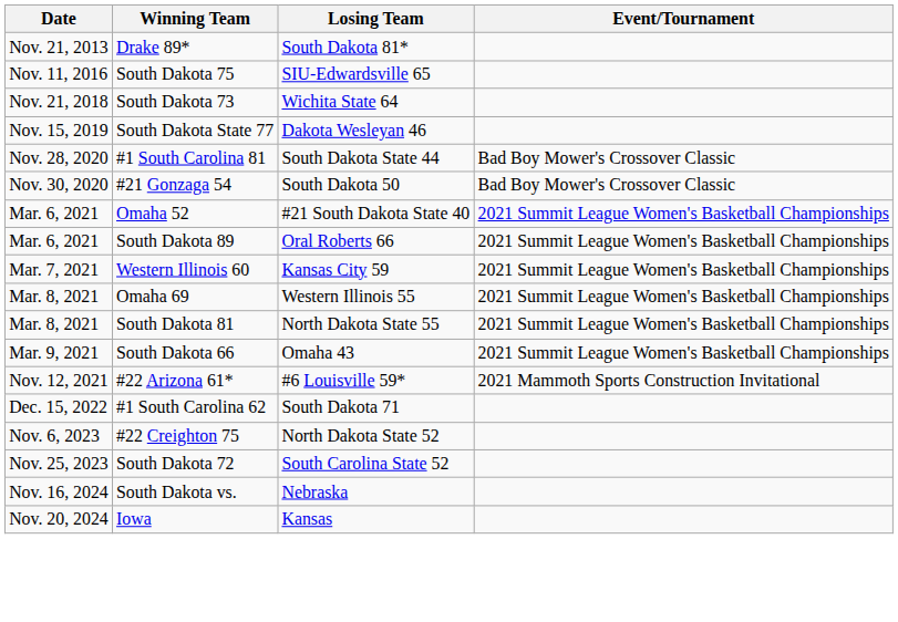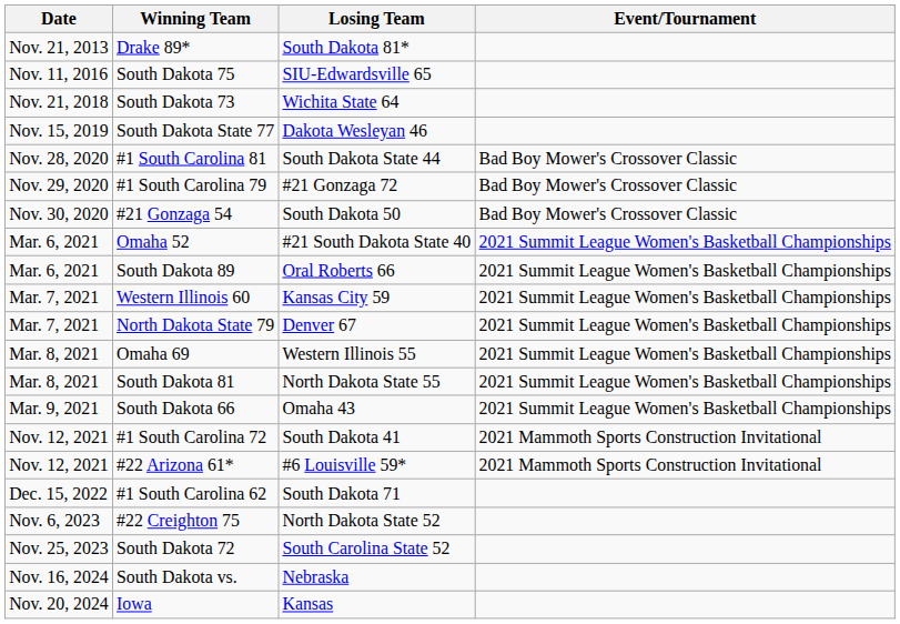+ row: Nov. 29, 2020 | #1 South Carolina 79 | #21 Gonzaga 72 | Bad Boy Mower's Crossover Classic
+ row: Mar. 7, 2021 | North Dakota State 79 | Denver 67 | 2021 Summit League Women's Basketball Championships
+ row: Nov. 12, 2021 | #1 South Carolina 72 | South Dakota 41 | 2021 Mammoth Sports Construction Invitational
